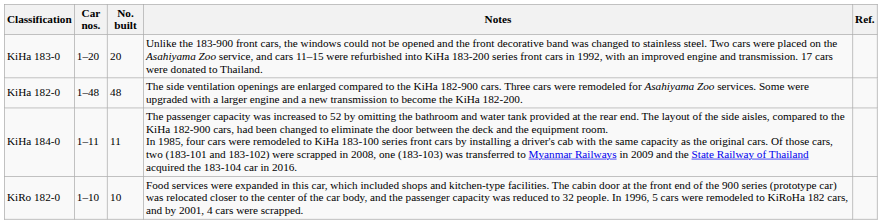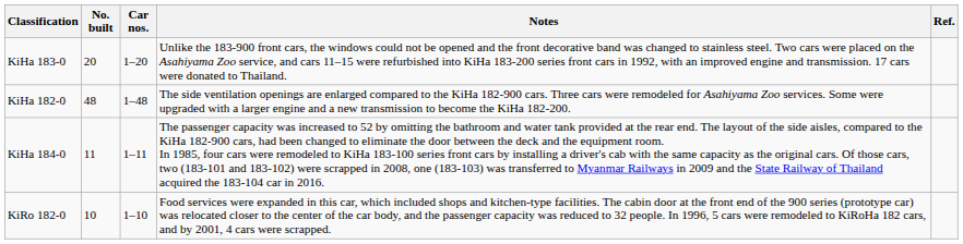columns swapped: Car nos. <-> No. built
